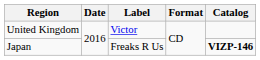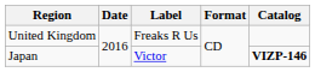United Kingdom | Label: Victor -> Freaks R Us
Japan | Label: Freaks R Us -> Victor
